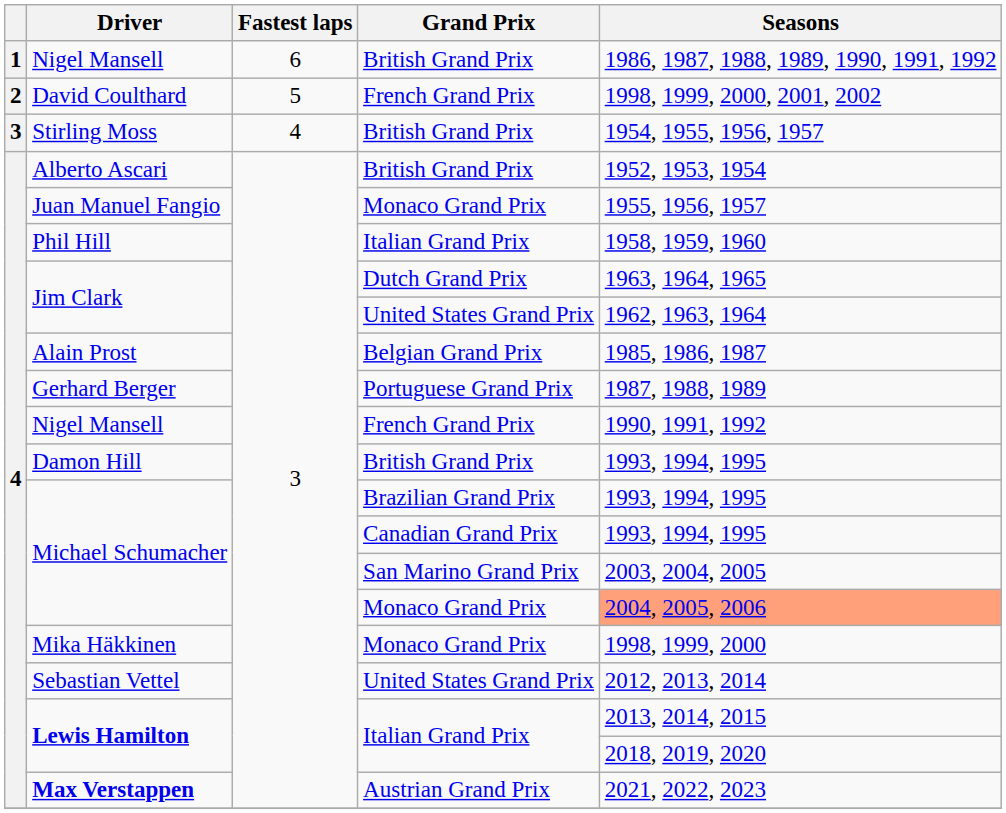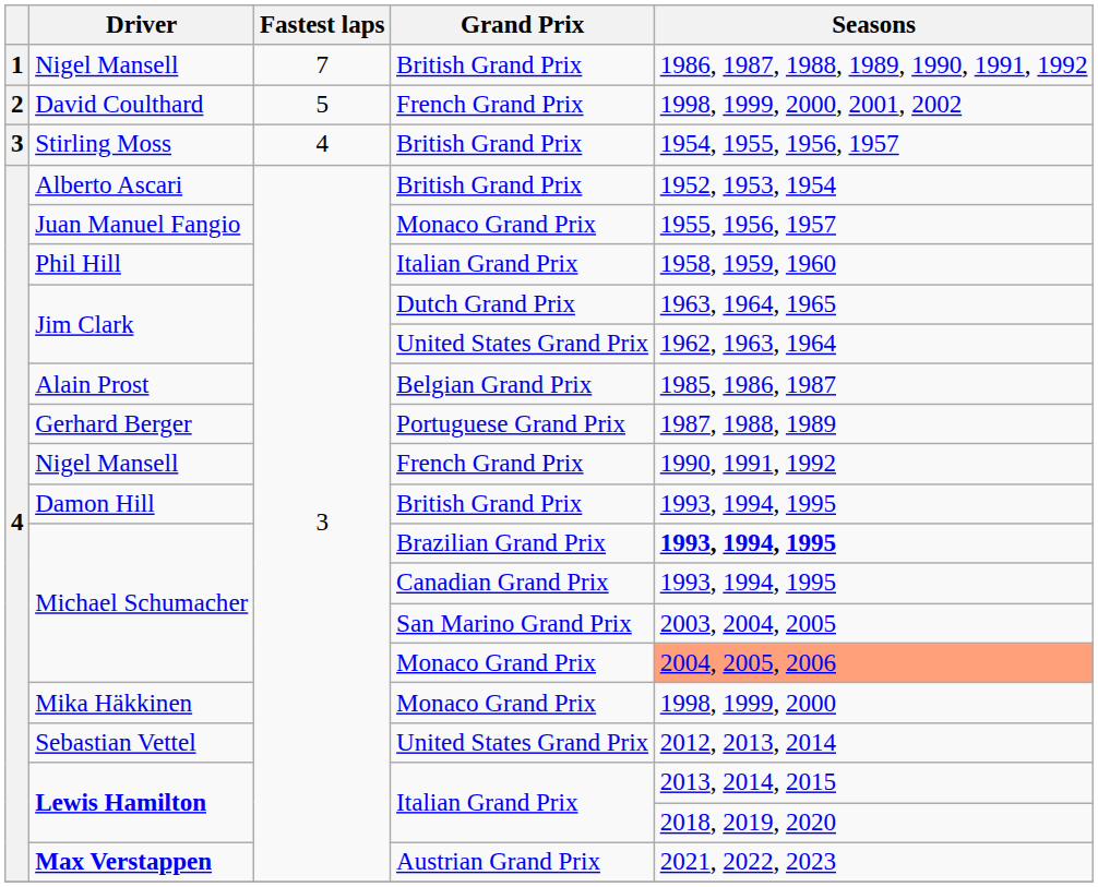Nigel Mansell / British Grand Prix | Fastest laps: 6 -> 7
Michael Schumacher / Brazilian Grand Prix | Seasons: normal -> bold
